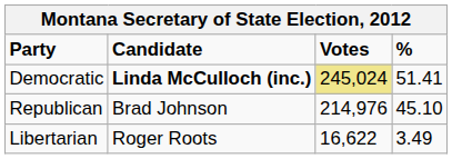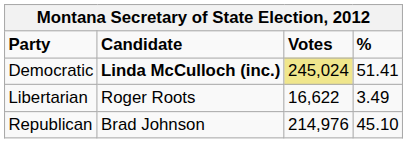rows swapped: Republican <-> Libertarian
